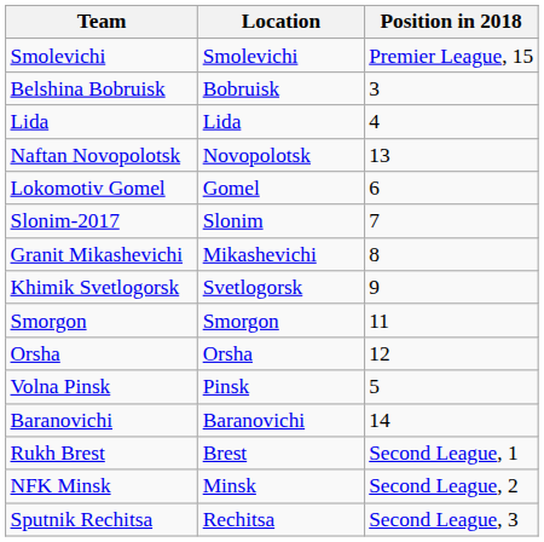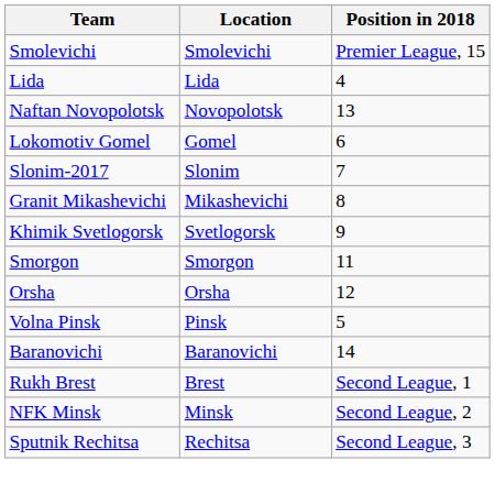- row: Belshina Bobruisk | Bobruisk | 3
